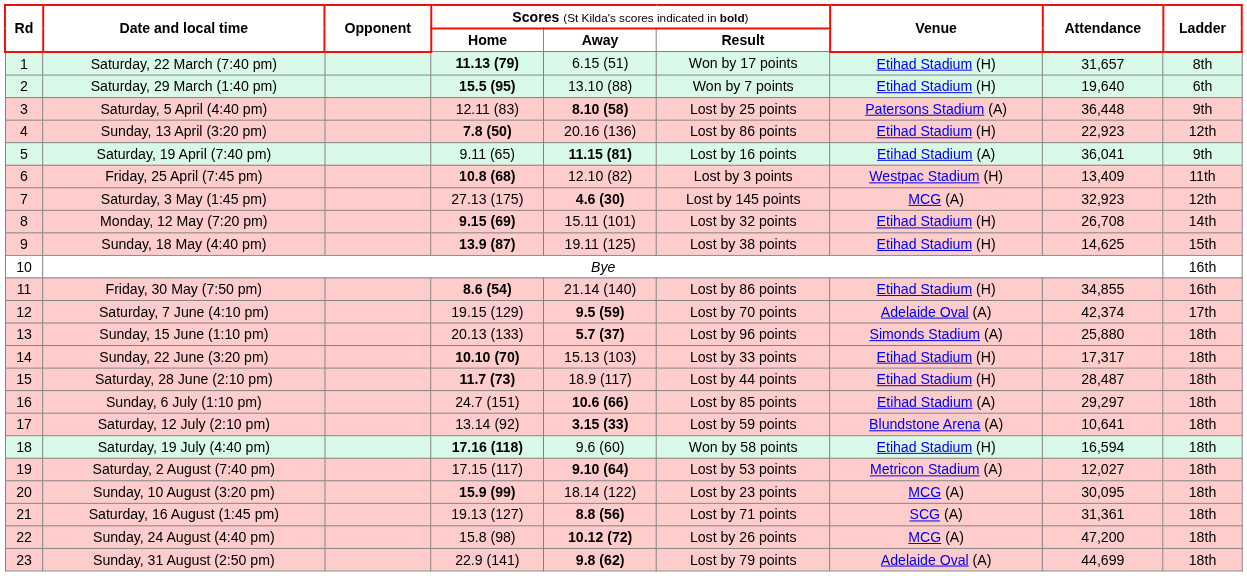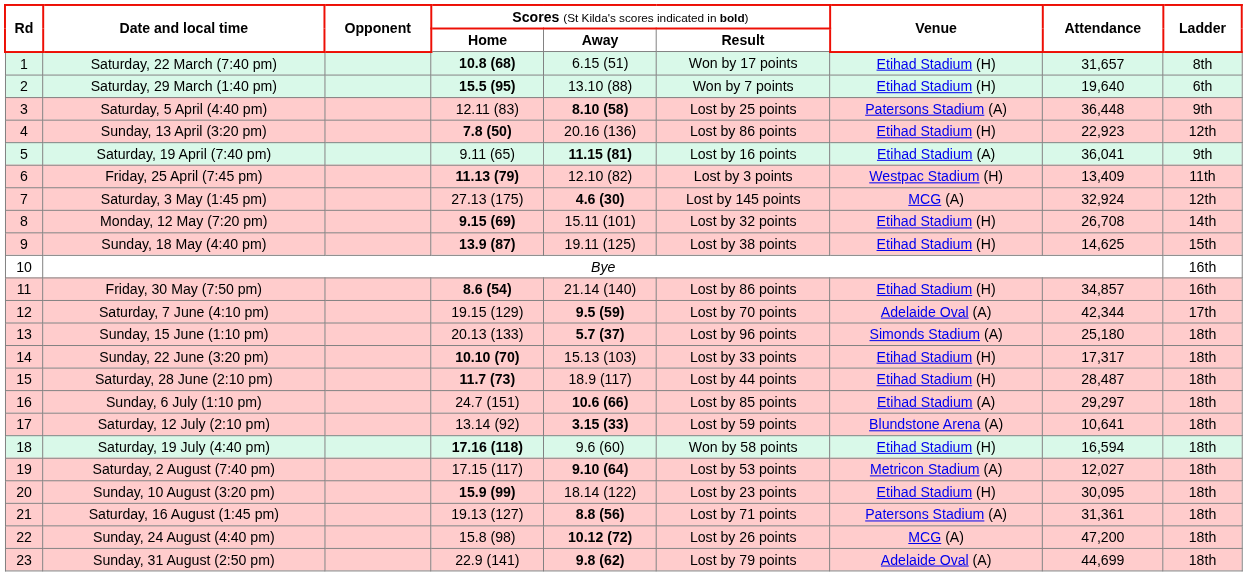Saturday, 22 March (7:40 pm) | column 4: 11.13 (79) -> 10.8 (68)
Friday, 25 April (7:45 pm) | column 4: 10.8 (68) -> 11.13 (79)
Saturday, 3 May (1:45 pm) | column 8: 32,923 -> 32,924
Friday, 30 May (7:50 pm) | column 8: 34,855 -> 34,857
Saturday, 7 June (4:10 pm) | column 8: 42,374 -> 42,344
Sunday, 15 June (1:10 pm) | column 8: 25,880 -> 25,180
Sunday, 10 August (3:20 pm) | column 7: MCG (A) -> Etihad Stadium (H)
Saturday, 16 August (1:45 pm) | column 7: SCG (A) -> Patersons Stadium (A)
